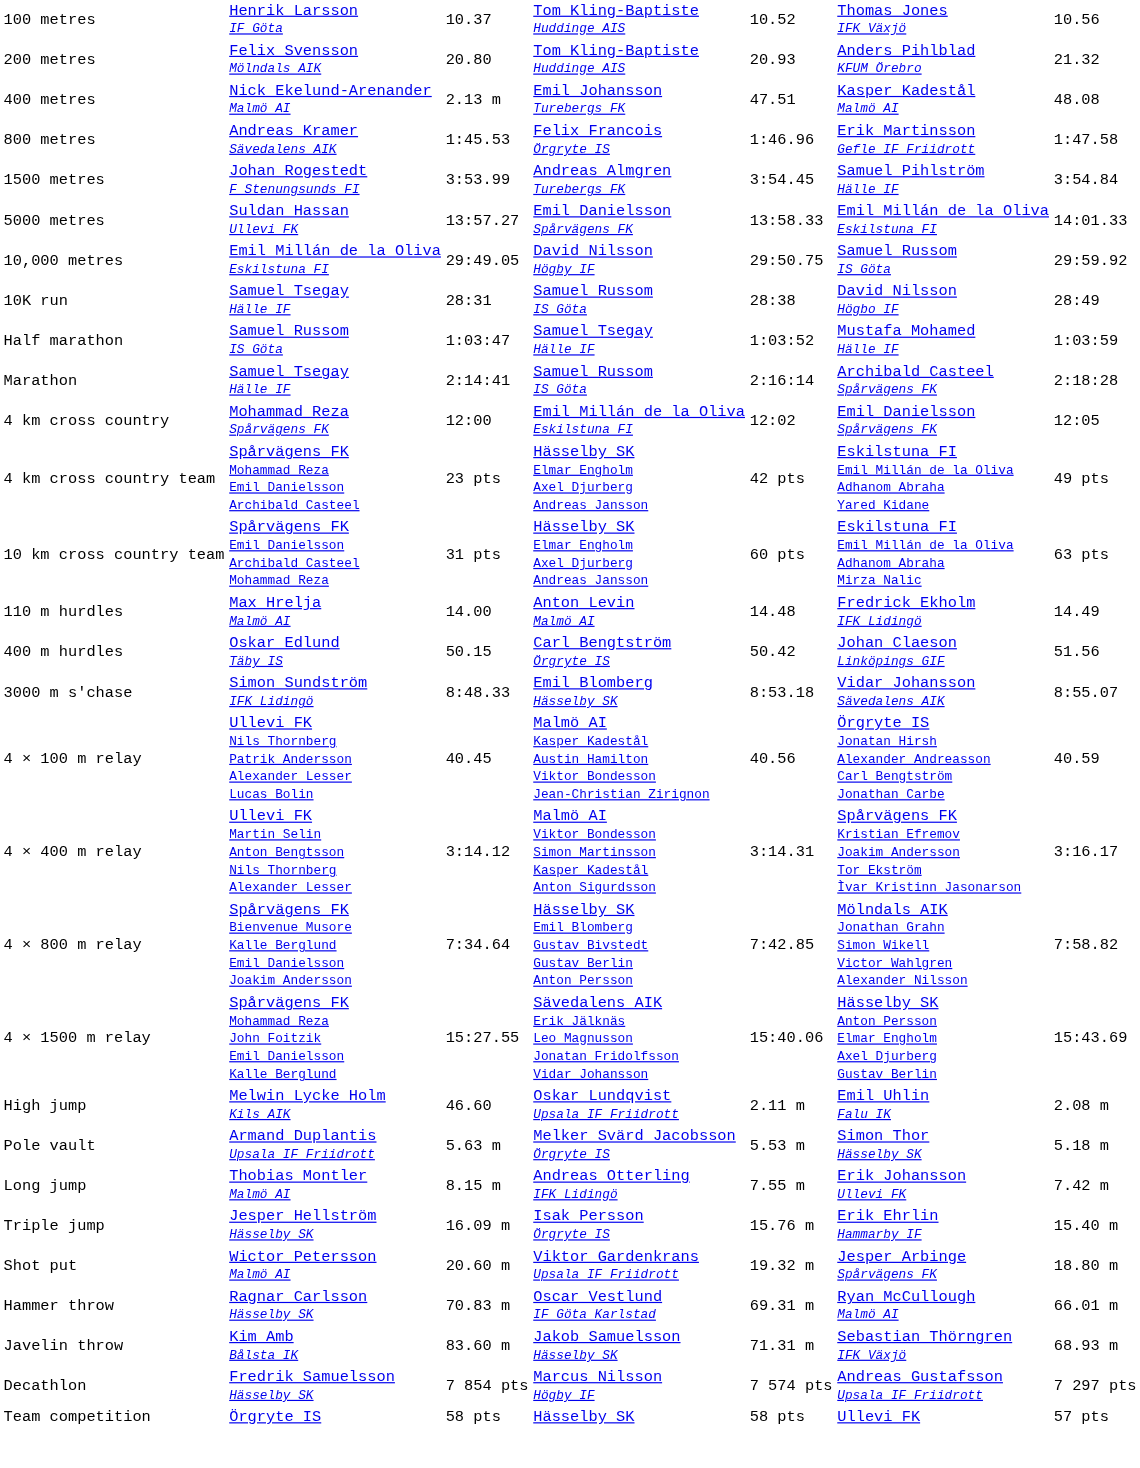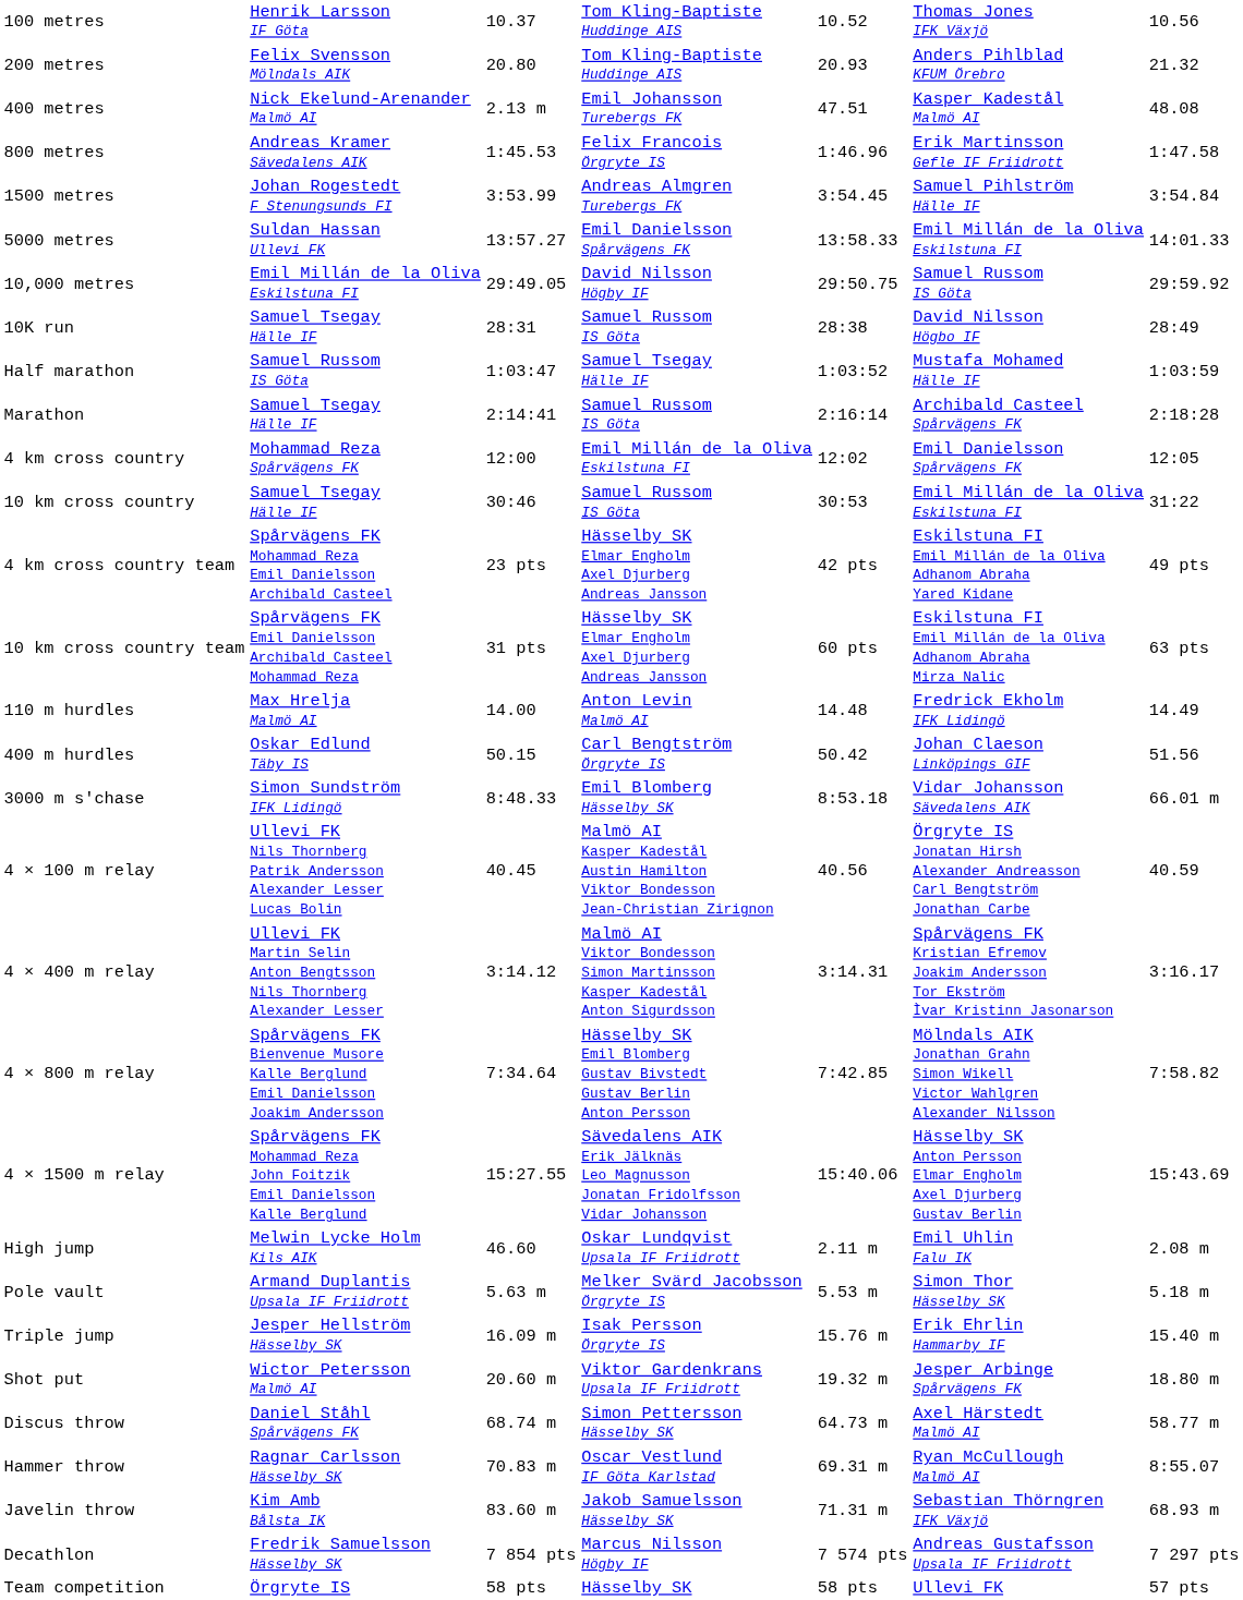+ row: 10 km cross country | Samuel Tsegay Hälle IF | 30:46 | Samuel Russom IS Göta | 30:53 | Emil Millán de la Oliva Eskilstuna FI | 31:22
3000 m s'chase | column 7: 8:55.07 -> 66.01 m
- row: Long jump | Thobias Montler Malmö AI | 8.15 m | Andreas Otterling IFK Lidingö | 7.55 m | Erik Johansson Ullevi FK | 7.42 m
+ row: Discus throw | Daniel Ståhl Spårvägens FK | 68.74 m | Simon Pettersson Hässelby SK | 64.73 m | Axel Härstedt Malmö AI | 58.77 m
Hammer throw | column 7: 66.01 m -> 8:55.07
